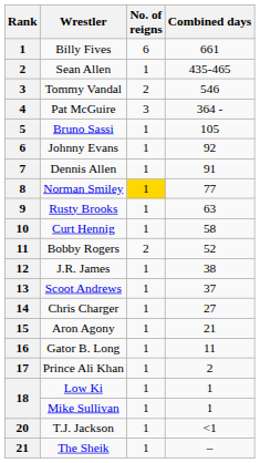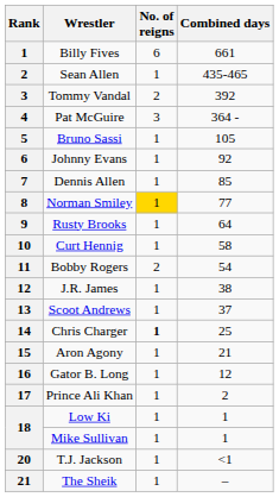Tommy Vandal | Combined days: 546 -> 392
Dennis Allen | Combined days: 91 -> 85
Rusty Brooks | Combined days: 63 -> 64
Bobby Rogers | Combined days: 52 -> 54
Chris Charger | No. of reigns: normal -> bold
Chris Charger | Combined days: 27 -> 25
Gator B. Long | Combined days: 11 -> 12
